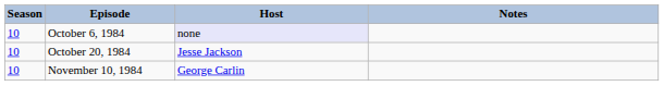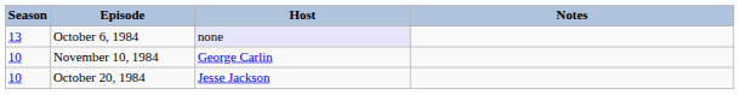October 6, 1984 | Season: 10 -> 13
rows swapped: October 20, 1984 <-> November 10, 1984
